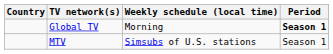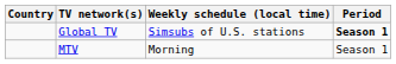Global TV | Weekly schedule (local time): Morning -> Simsubs of U.S. stations
MTV | Weekly schedule (local time): Simsubs of U.S. stations -> Morning
